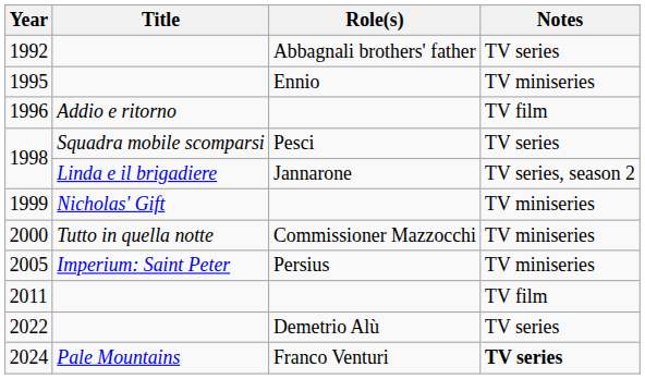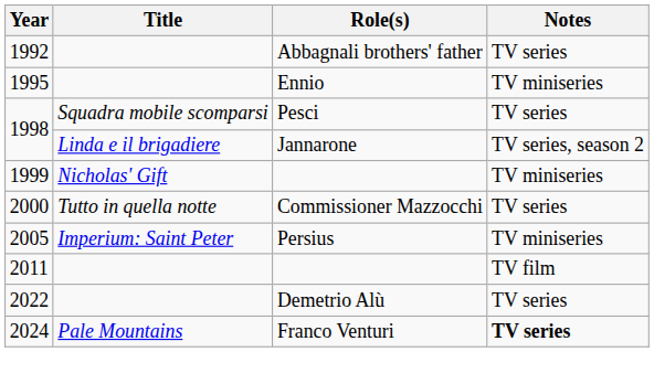- row: 1996 | Addio e ritorno | TV film
2000 | Notes: TV miniseries -> TV series
